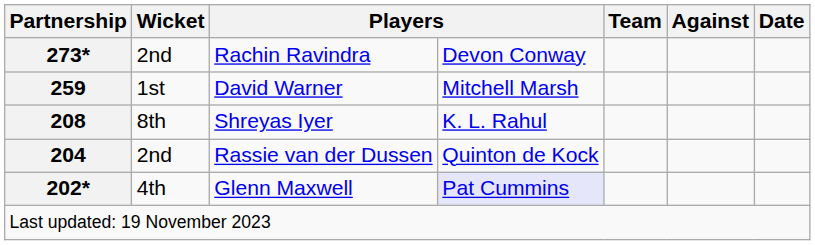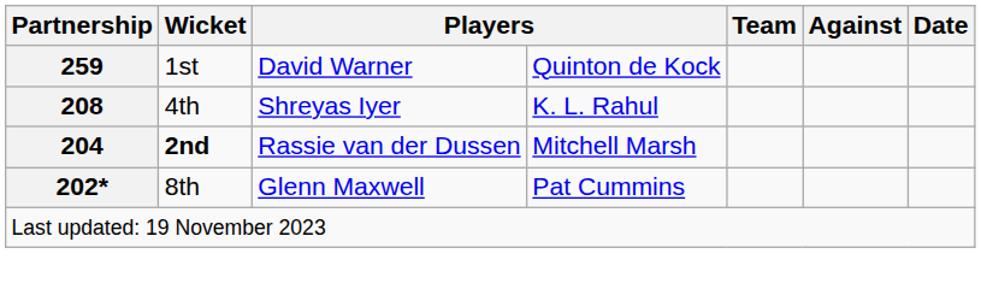- row: 273* | 2nd | Rachin Ravindra | Devon Conway
David Warner | column 4: Mitchell Marsh -> Quinton de Kock
Shreyas Iyer | Wicket: 8th -> 4th
Rassie van der Dussen | Wicket: normal -> bold
Rassie van der Dussen | column 4: Quinton de Kock -> Mitchell Marsh
Glenn Maxwell | Wicket: 4th -> 8th
Glenn Maxwell | column 4: lavender background -> no background
